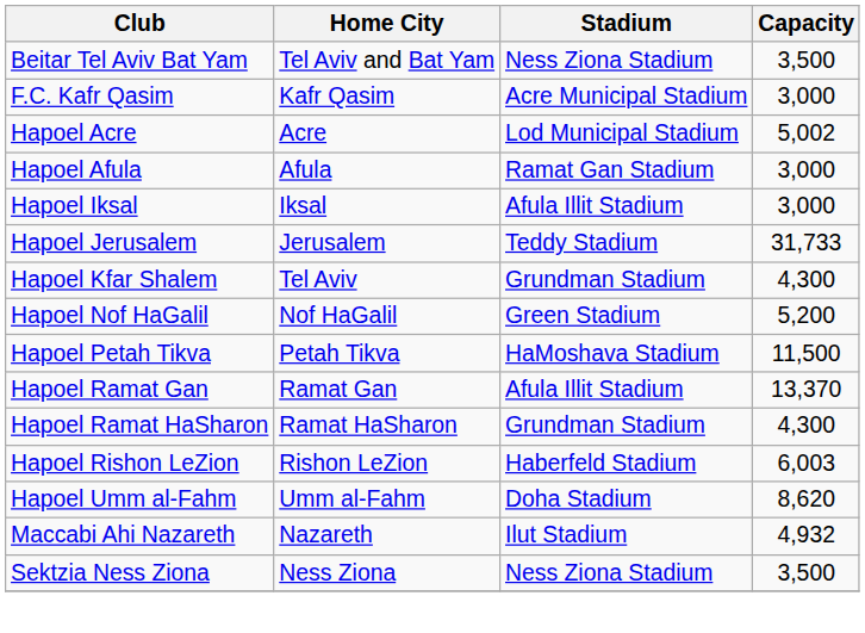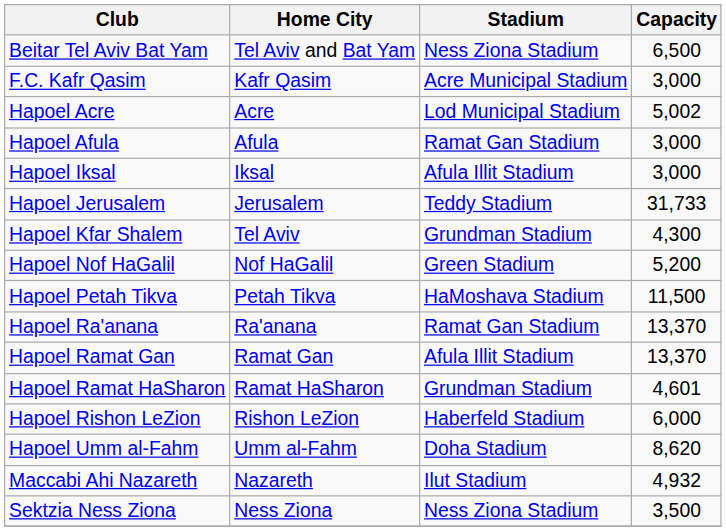Beitar Tel Aviv Bat Yam | Capacity: 3,500 -> 6,500
+ row: Hapoel Ra'anana | Ra'anana | Ramat Gan Stadium | 13,370
Hapoel Ramat HaSharon | Capacity: 4,300 -> 4,601
Hapoel Rishon LeZion | Capacity: 6,003 -> 6,000
